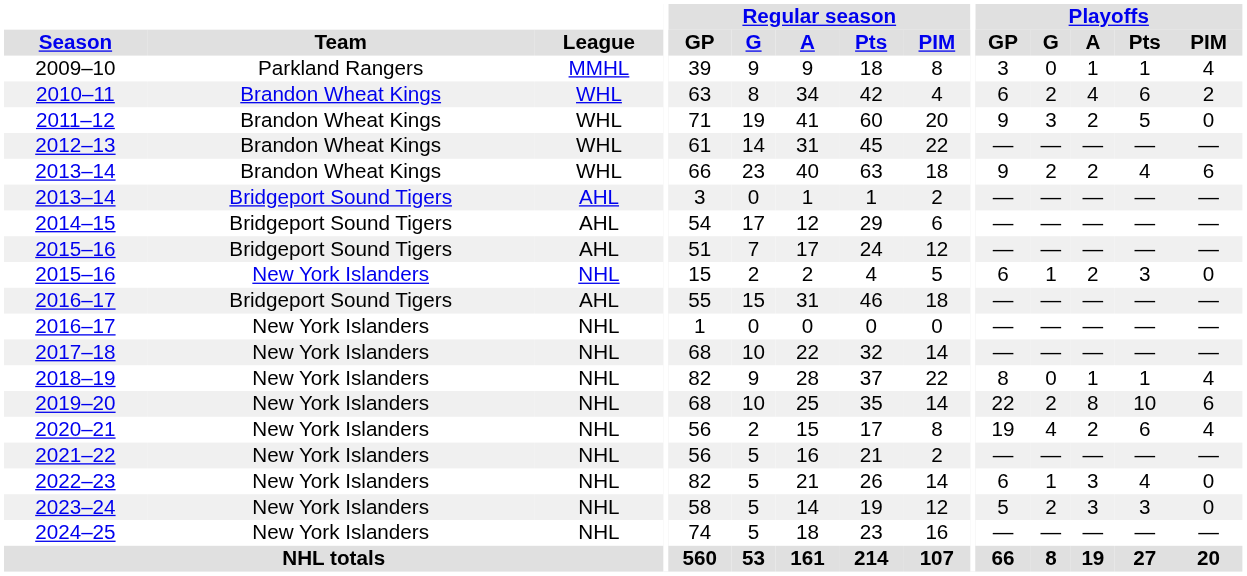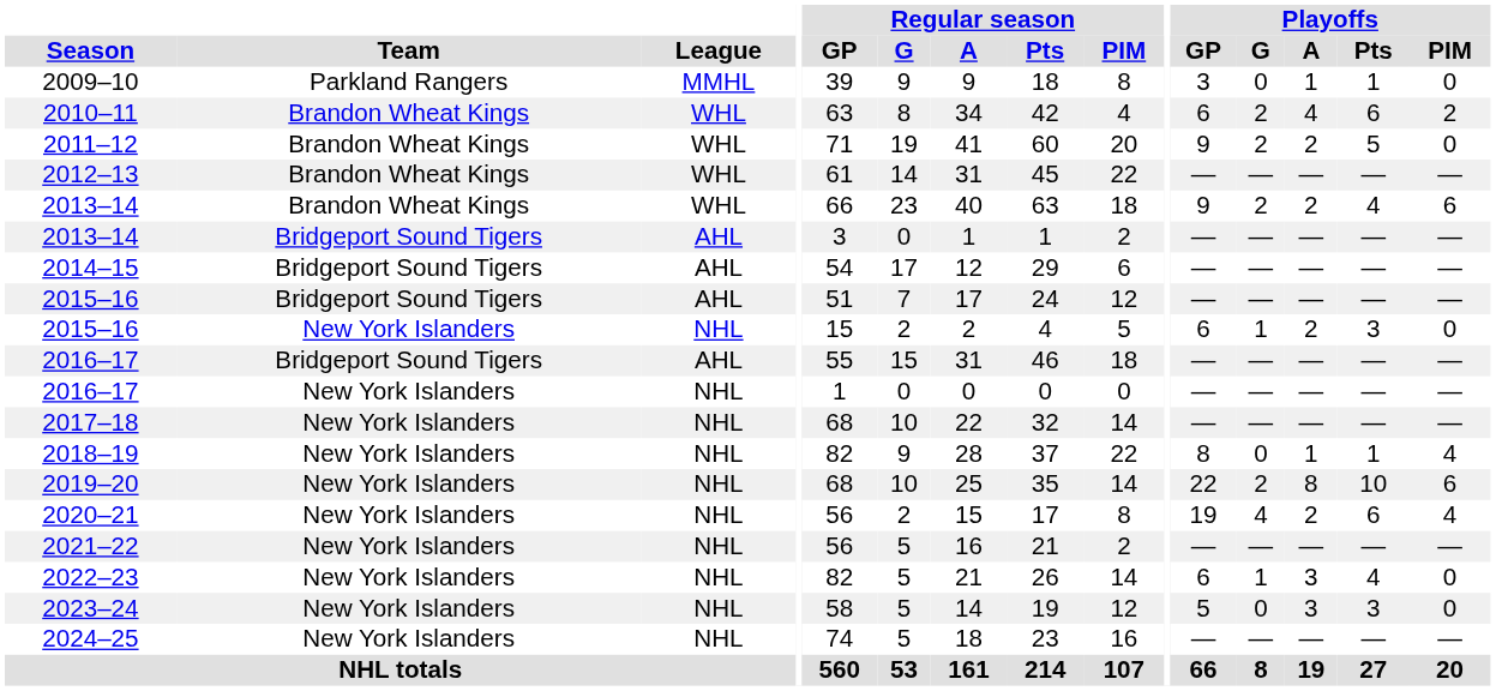2009–10 | Playoffs / PIM: 4 -> 0
2011–12 | Playoffs / G: 3 -> 2
2023–24 | Playoffs / G: 2 -> 0
